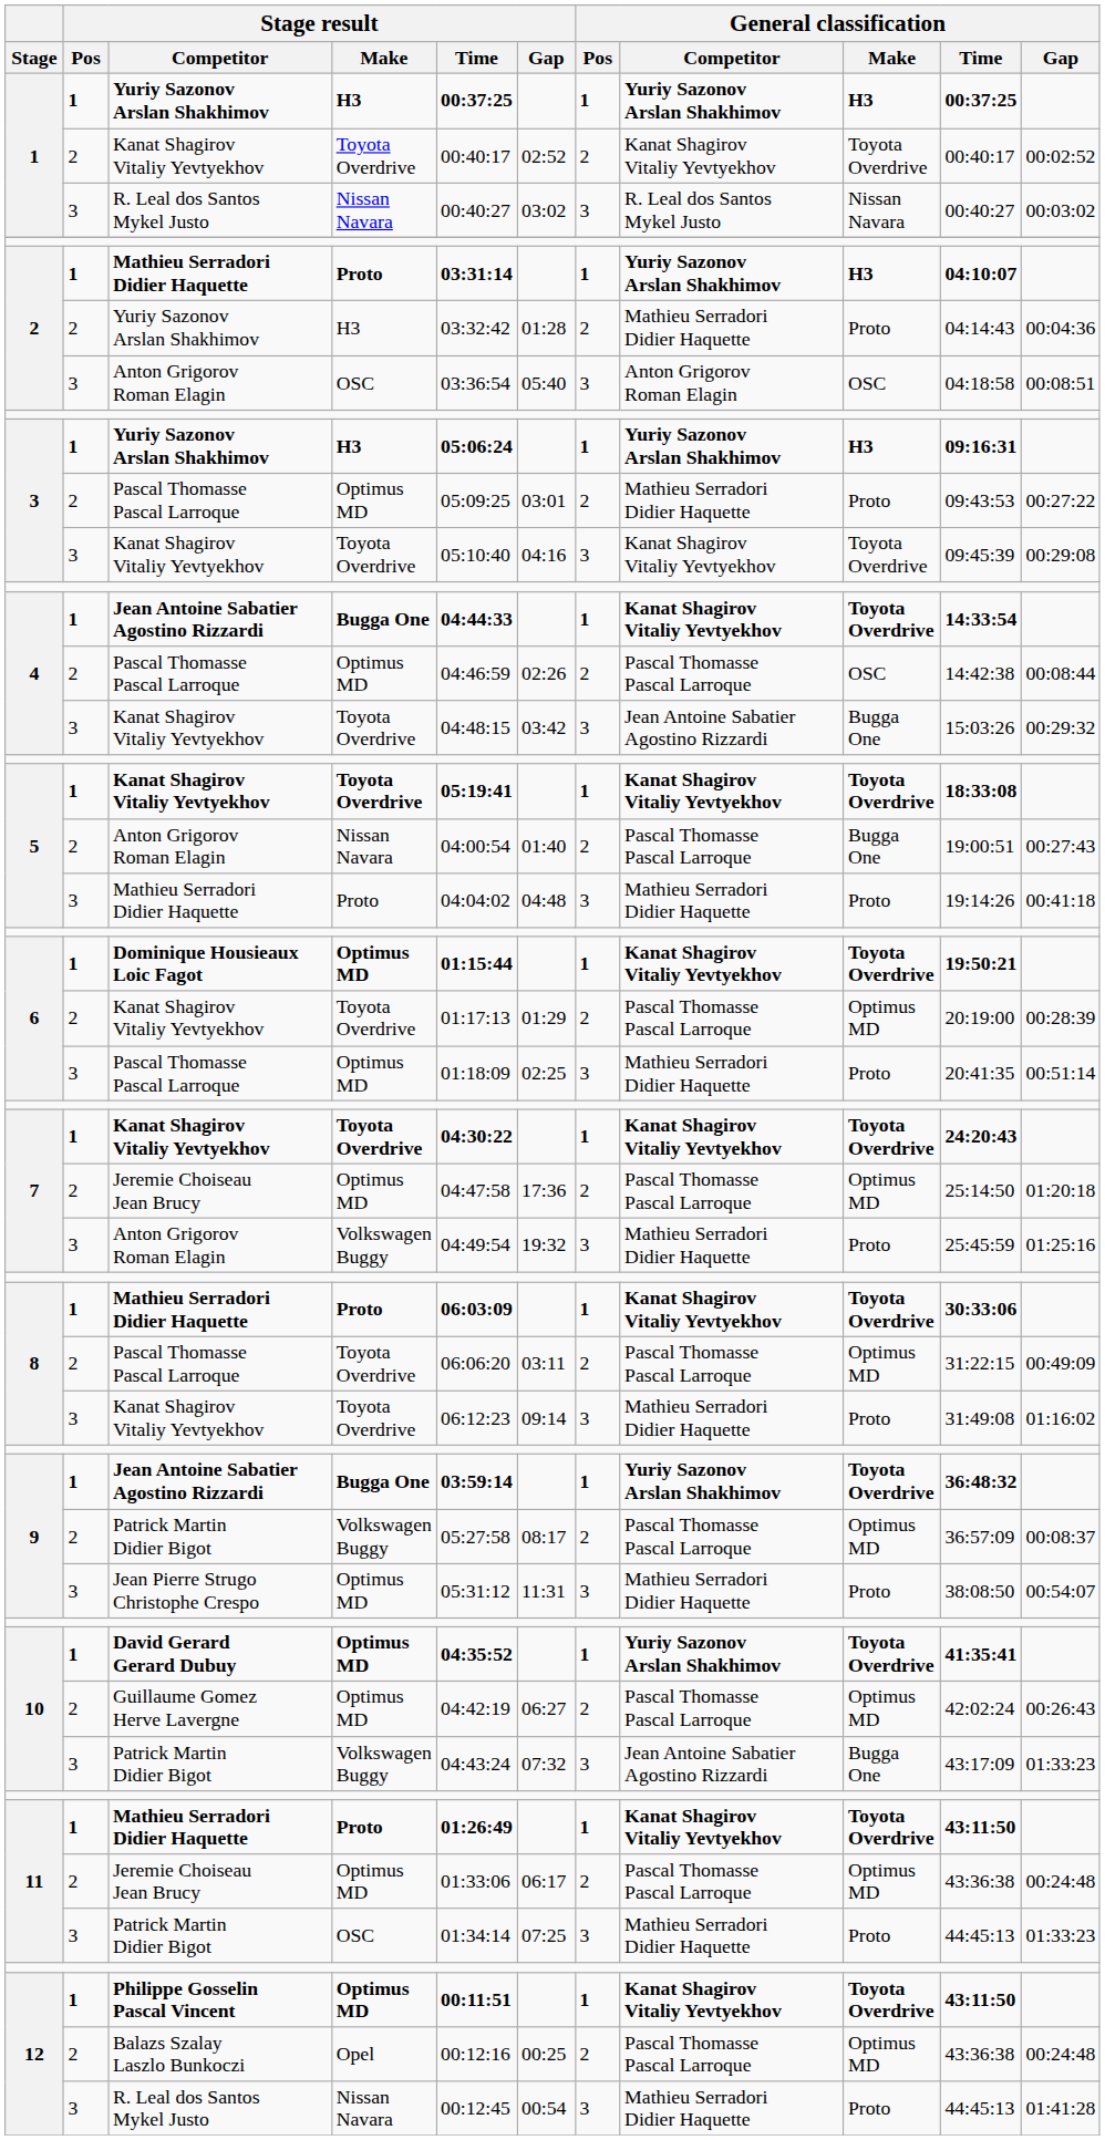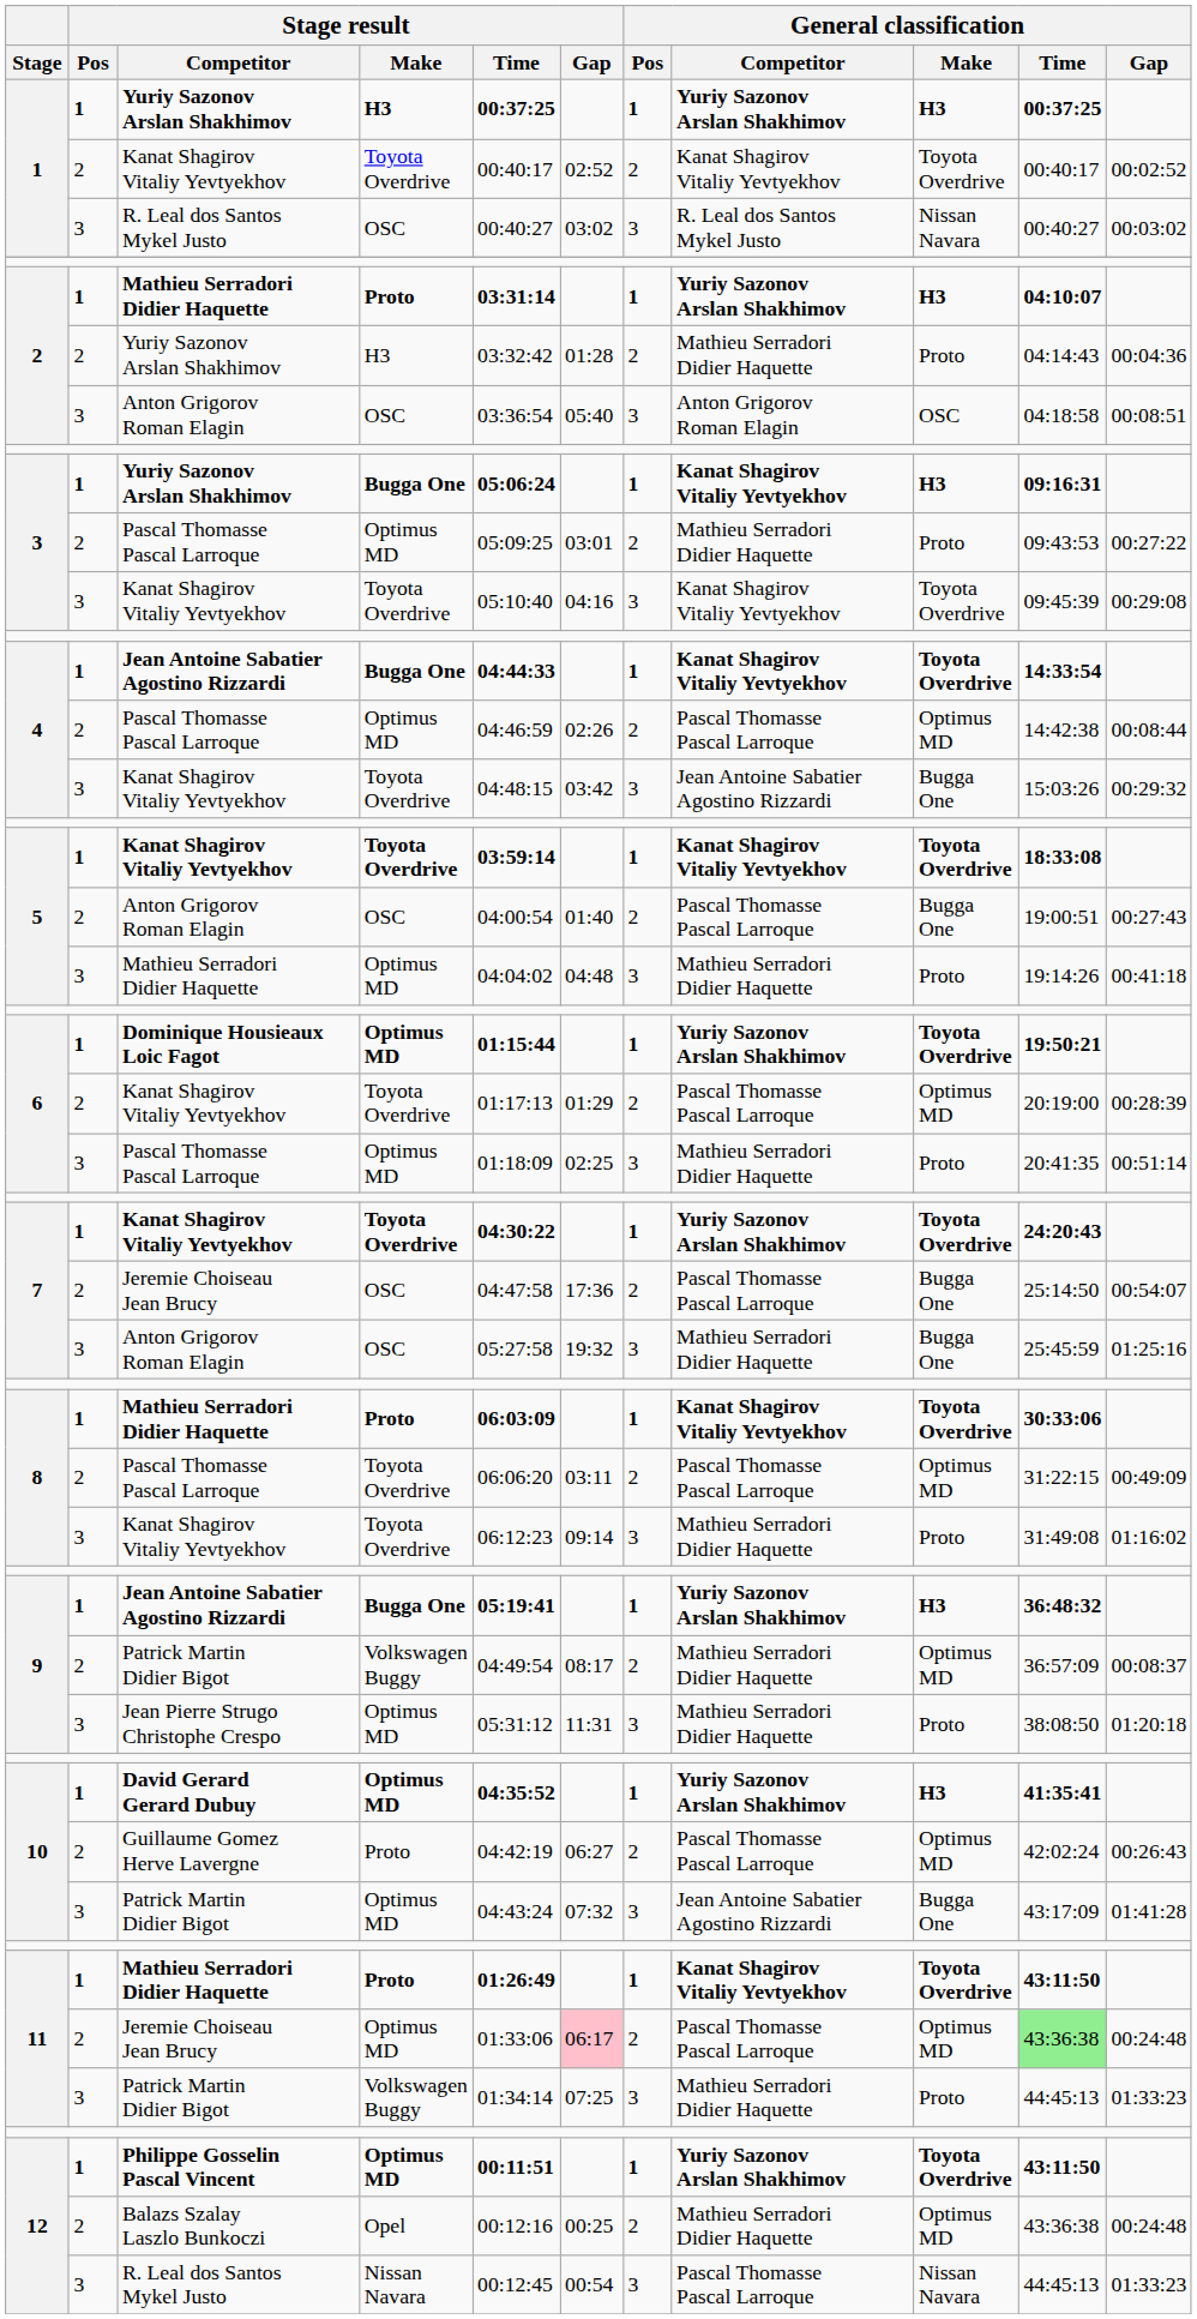1 / R. Leal dos Santos Mykel Justo | Stage result / Make: Nissan Navara -> OSC
3 / Yuriy Sazonov Arslan Shakhimov | Stage result / Make: H3 -> Bugga One
3 / Yuriy Sazonov Arslan Shakhimov | General classification / Competitor: Yuriy Sazonov Arslan Shakhimov -> Kanat Shagirov Vitaliy Yevtyekhov
4 / Pascal Thomasse Pascal Larroque | General classification / Make: OSC -> Optimus MD
5 / Kanat Shagirov Vitaliy Yevtyekhov | Stage result / Time: 05:19:41 -> 03:59:14
5 / Anton Grigorov Roman Elagin | Stage result / Make: Nissan Navara -> OSC
5 / Mathieu Serradori Didier Haquette | Stage result / Make: Proto -> Optimus MD
Dominique Housieaux Loic Fagot | General classification / Competitor: Kanat Shagirov Vitaliy Yevtyekhov -> Yuriy Sazonov Arslan Shakhimov
7 / Kanat Shagirov Vitaliy Yevtyekhov | General classification / Competitor: Kanat Shagirov Vitaliy Yevtyekhov -> Yuriy Sazonov Arslan Shakhimov
7 / Jeremie Choiseau Jean Brucy | Stage result / Make: Optimus MD -> OSC
7 / Jeremie Choiseau Jean Brucy | General classification / Make: Optimus MD -> Bugga One
7 / Jeremie Choiseau Jean Brucy | General classification / Gap: 01:20:18 -> 00:54:07
7 / Anton Grigorov Roman Elagin | Stage result / Make: Volkswagen Buggy -> OSC
7 / Anton Grigorov Roman Elagin | Stage result / Time: 04:49:54 -> 05:27:58
7 / Anton Grigorov Roman Elagin | General classification / Make: Proto -> Bugga One
9 / Jean Antoine Sabatier Agostino Rizzardi | Stage result / Time: 03:59:14 -> 05:19:41
9 / Jean Antoine Sabatier Agostino Rizzardi | General classification / Make: Toyota Overdrive -> H3
9 / Patrick Martin Didier Bigot | Stage result / Time: 05:27:58 -> 04:49:54
9 / Patrick Martin Didier Bigot | General classification / Competitor: Pascal Thomasse Pascal Larroque -> Mathieu Serradori Didier Haquette
Jean Pierre Strugo Christophe Crespo | General classification / Gap: 00:54:07 -> 01:20:18
David Gerard Gerard Dubuy | General classification / Make: Toyota Overdrive -> H3
Guillaume Gomez Herve Lavergne | Stage result / Make: Optimus MD -> Proto
10 / Patrick Martin Didier Bigot | Stage result / Make: Volkswagen Buggy -> Optimus MD
10 / Patrick Martin Didier Bigot | General classification / Gap: 01:33:23 -> 01:41:28
11 / Jeremie Choiseau Jean Brucy | Stage result / Gap: no background -> pink background
11 / Jeremie Choiseau Jean Brucy | General classification / Time: no background -> lightgreen background
11 / Patrick Martin Didier Bigot | Stage result / Make: OSC -> Volkswagen Buggy
Philippe Gosselin Pascal Vincent | General classification / Competitor: Kanat Shagirov Vitaliy Yevtyekhov -> Yuriy Sazonov Arslan Shakhimov
Balazs Szalay Laszlo Bunkoczi | General classification / Competitor: Pascal Thomasse Pascal Larroque -> Mathieu Serradori Didier Haquette
12 / R. Leal dos Santos Mykel Justo | General classification / Competitor: Mathieu Serradori Didier Haquette -> Pascal Thomasse Pascal Larroque
12 / R. Leal dos Santos Mykel Justo | General classification / Make: Proto -> Nissan Navara
12 / R. Leal dos Santos Mykel Justo | General classification / Gap: 01:41:28 -> 01:33:23
